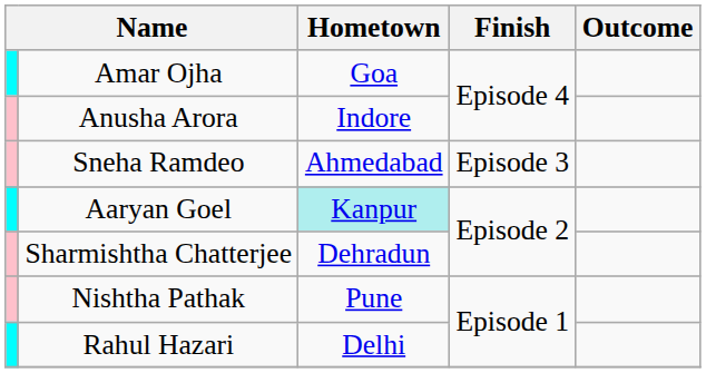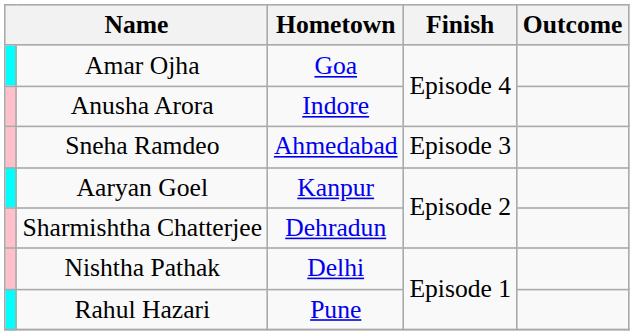Aaryan Goel | Hometown: paleturquoise background -> no background
Nishtha Pathak | Hometown: Pune -> Delhi
Rahul Hazari | Hometown: Delhi -> Pune
